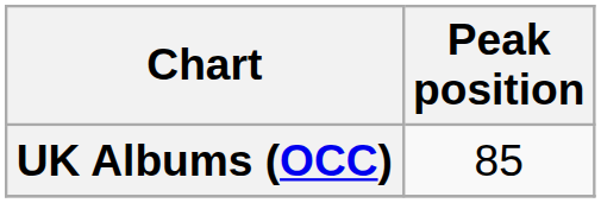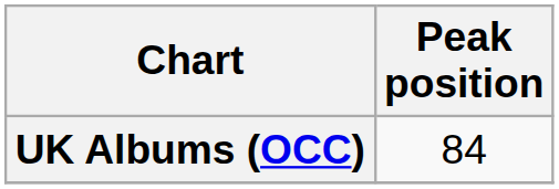UK Albums (OCC) | Peak position: 85 -> 84
